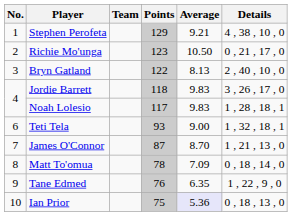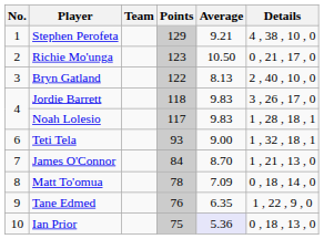James O'Connor | Points: 87 -> 84
